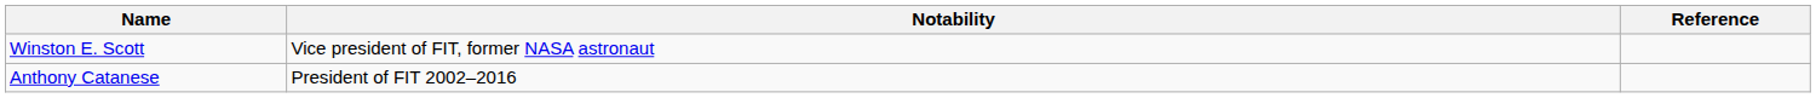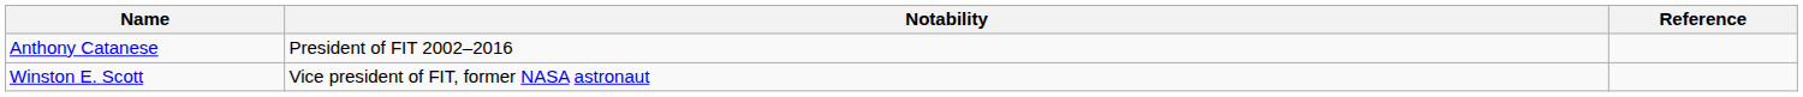rows swapped: Anthony Catanese <-> Winston E. Scott
